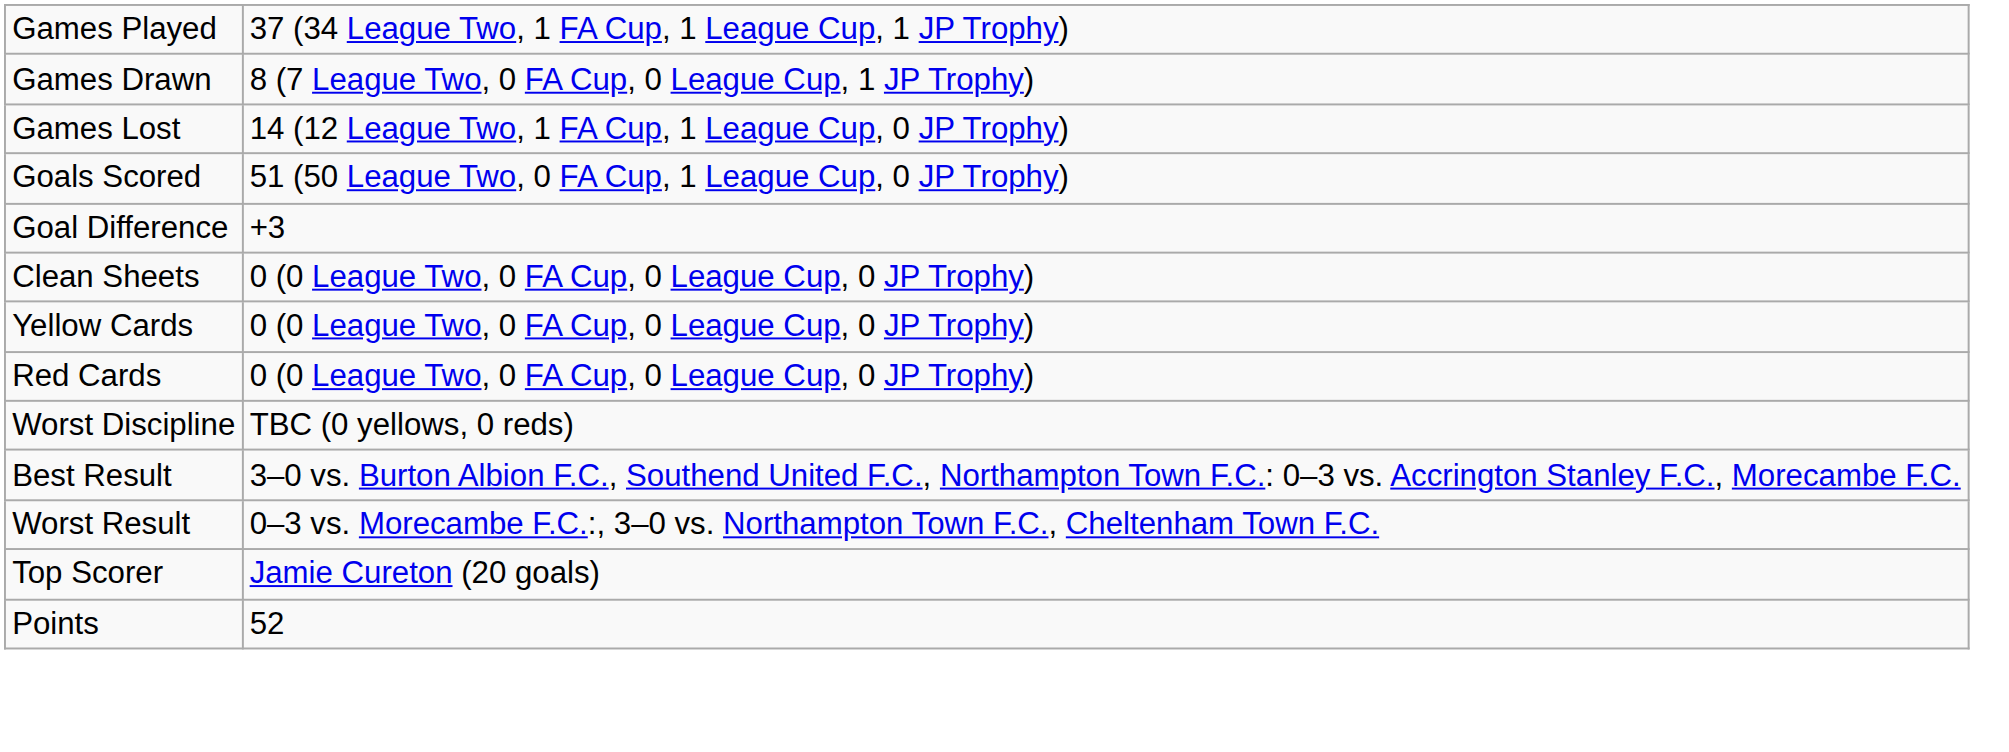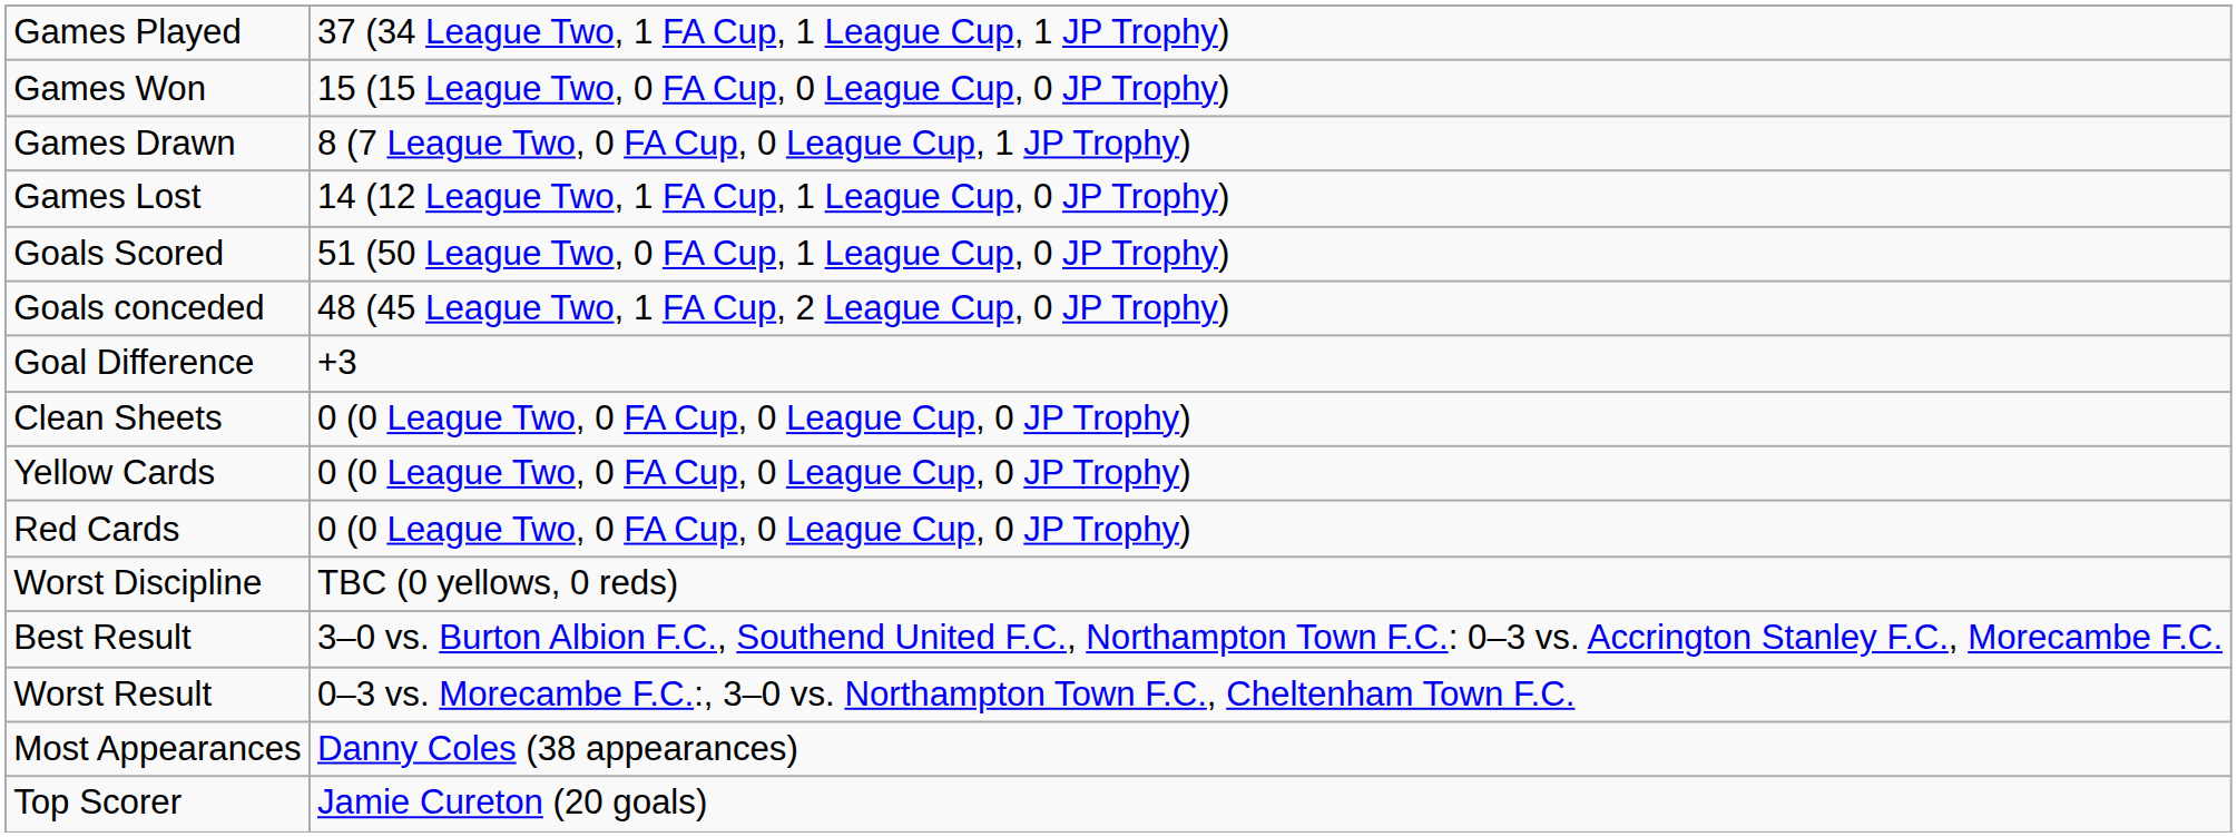+ row: Games Won | 15 (15 League Two, 0 FA Cup, 0 League Cup, 0 JP Trophy)
+ row: Goals conceded | 48 (45 League Two, 1 FA Cup, 2 League Cup, 0 JP Trophy)
+ row: Most Appearances | Danny Coles (38 appearances)
- row: Points | 52
